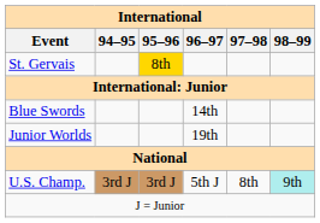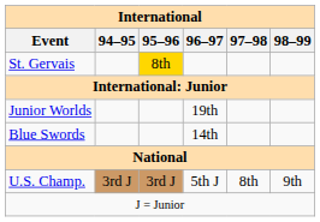rows swapped: Junior Worlds <-> Blue Swords
U.S. Champ. | 98–99: paleturquoise background -> no background
